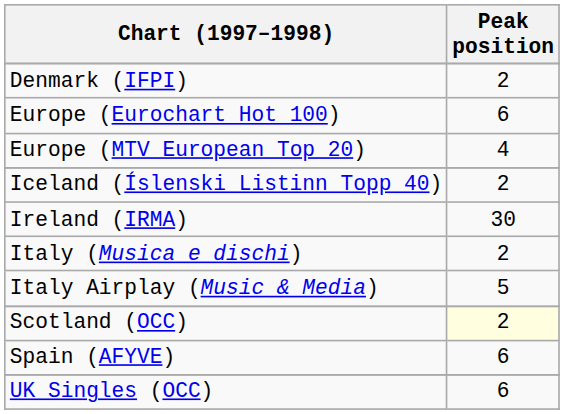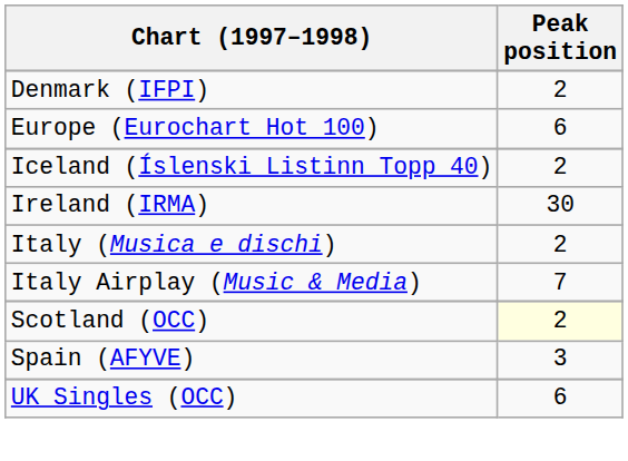- row: Europe (MTV European Top 20) | 4
Italy Airplay (Music & Media) | Peak position: 5 -> 7
Spain (AFYVE) | Peak position: 6 -> 3
